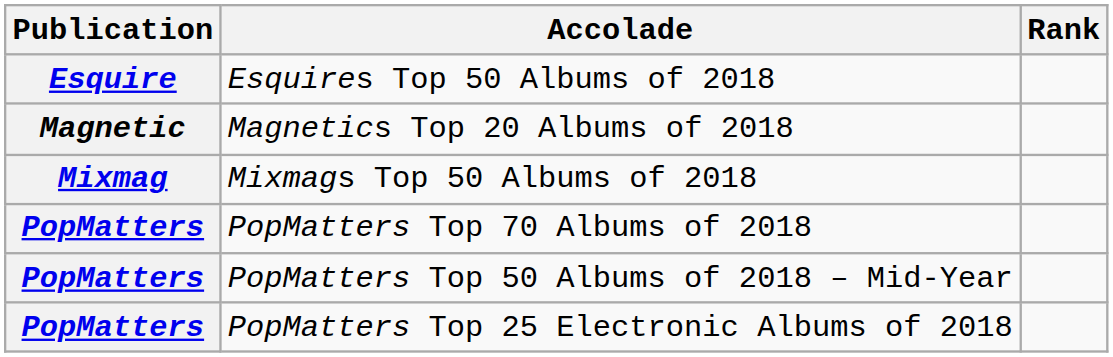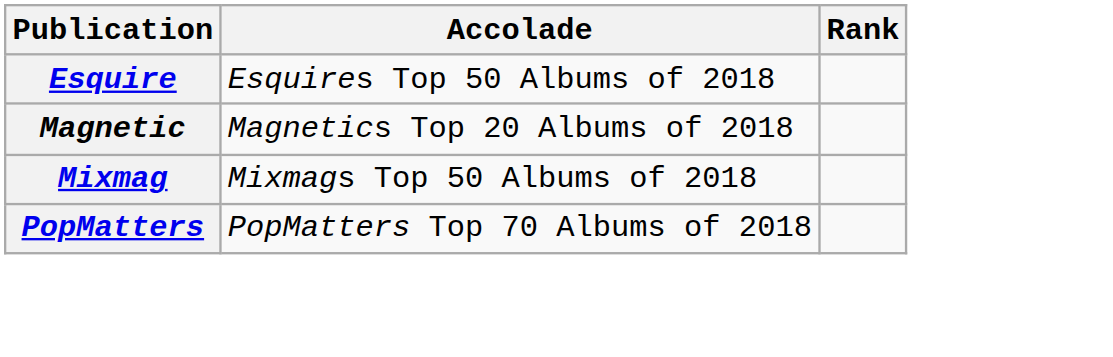- row: PopMatters | PopMatters Top 50 Albums of 2018 – Mid-Year
- row: PopMatters | PopMatters Top 25 Electronic Albums of 2018
